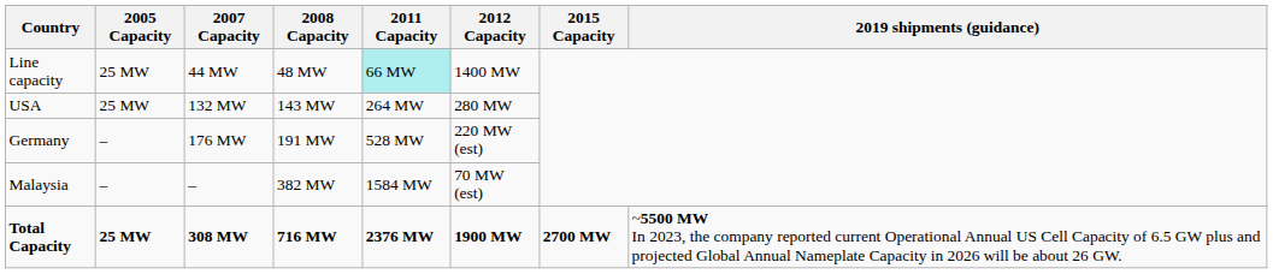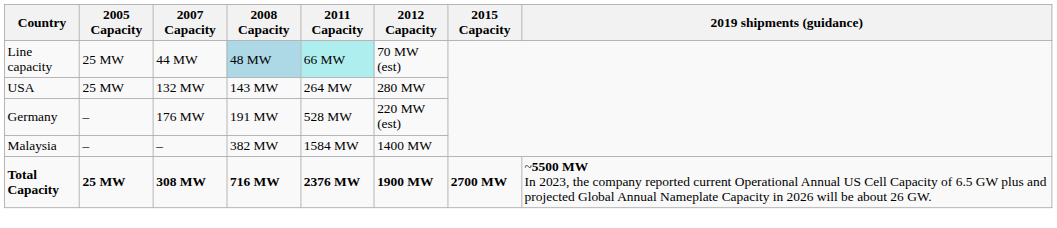Line capacity | 2008 Capacity: no background -> lightblue background
Line capacity | 2012 Capacity: 1400 MW -> 70 MW (est)
Malaysia | 2012 Capacity: 70 MW (est) -> 1400 MW
